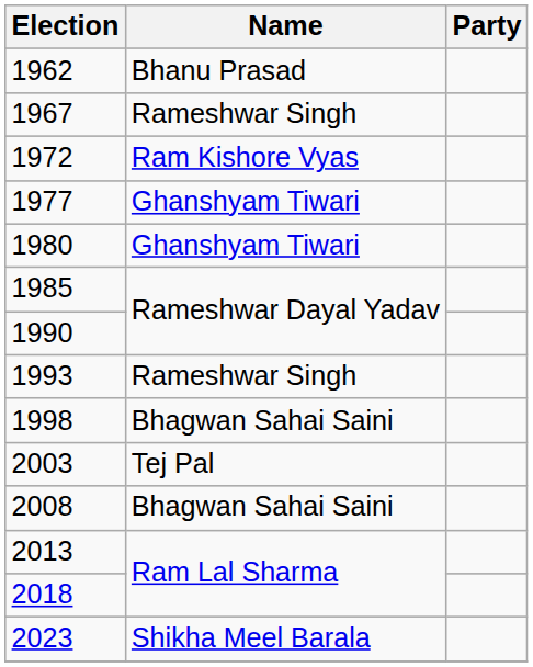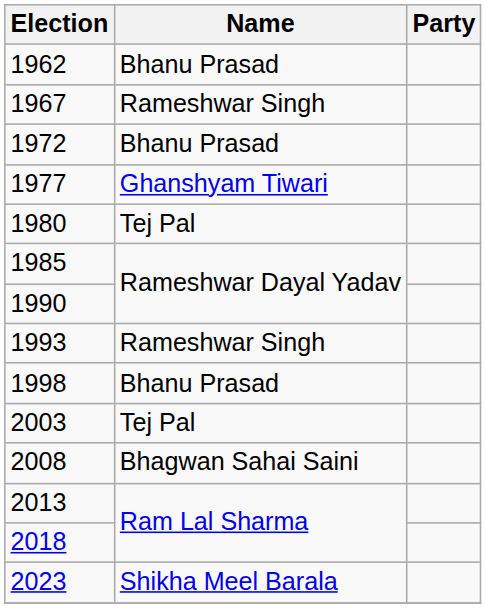1972 | Name: Ram Kishore Vyas -> Bhanu Prasad
1980 | Name: Ghanshyam Tiwari -> Tej Pal
1998 | Name: Bhagwan Sahai Saini -> Bhanu Prasad
